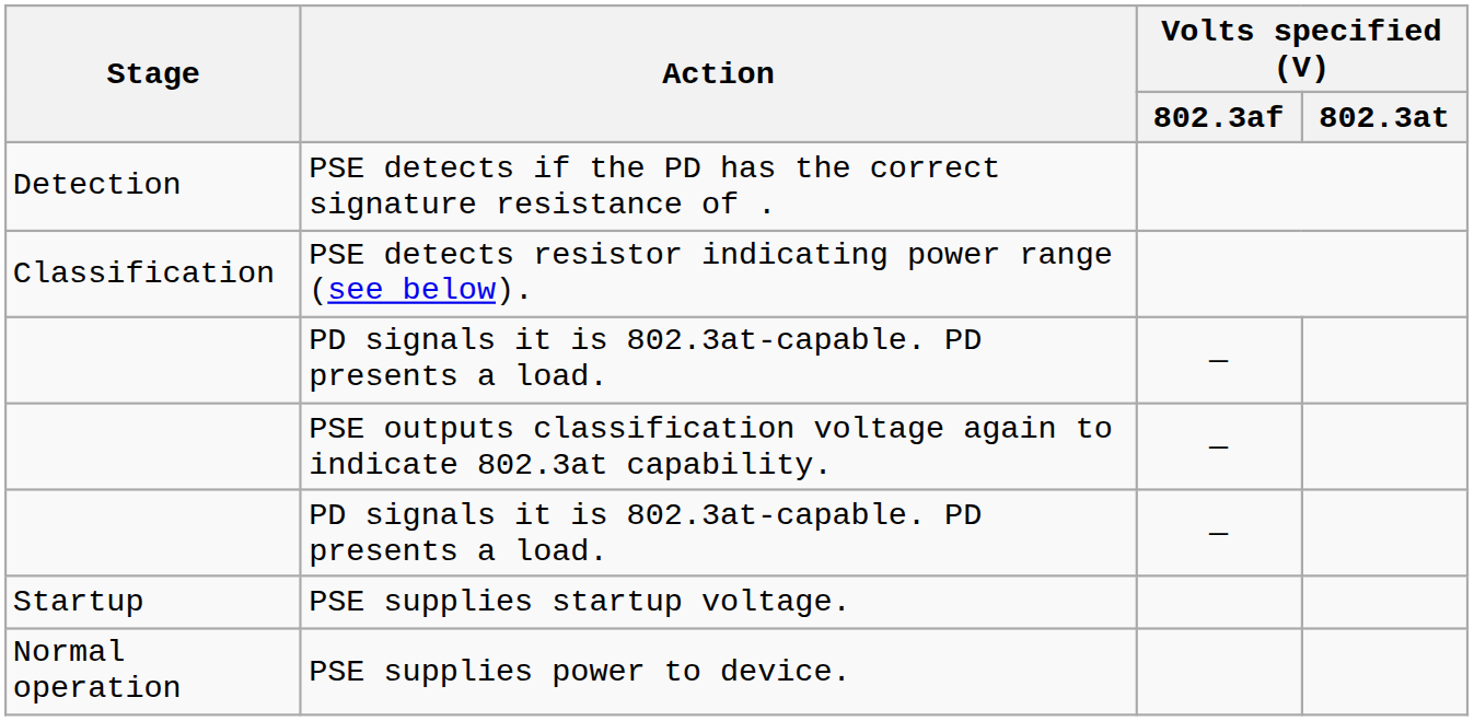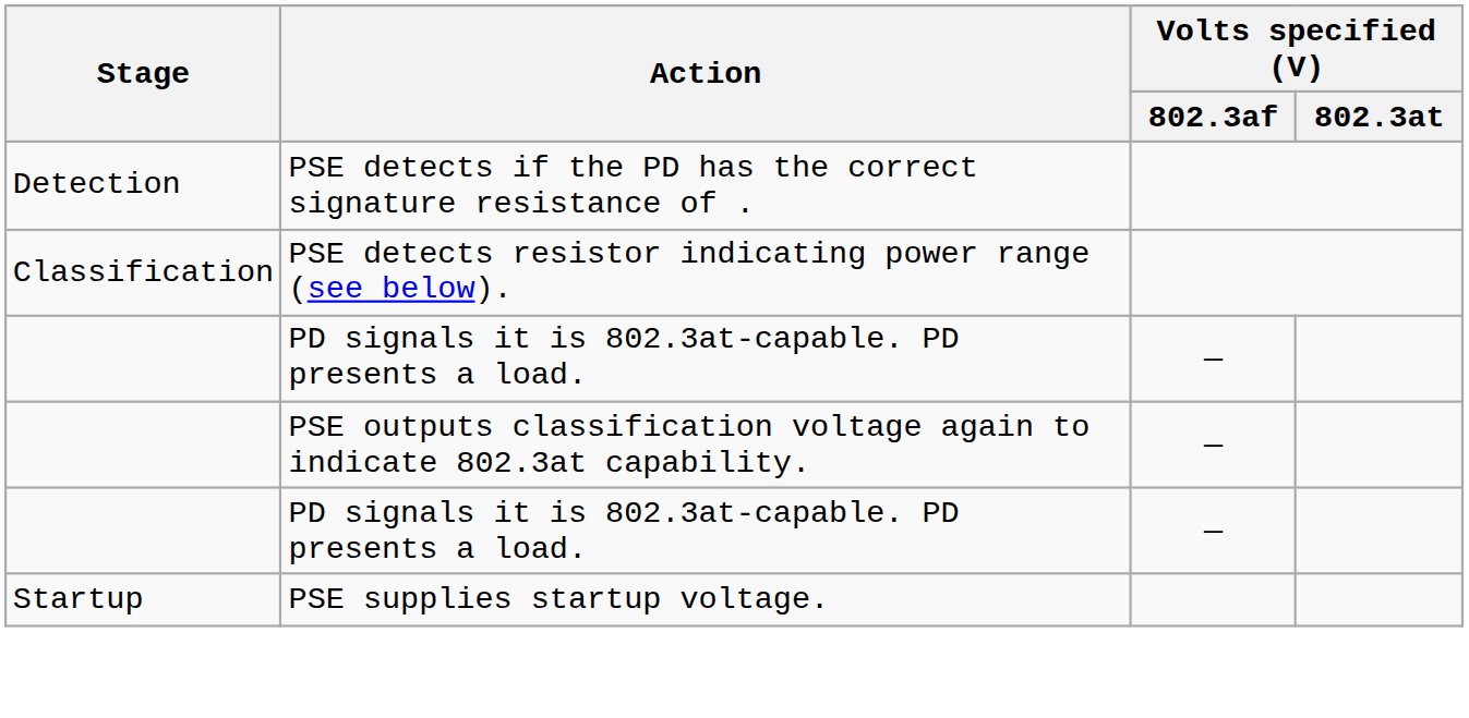- row: Normal operation | PSE supplies power to device.
